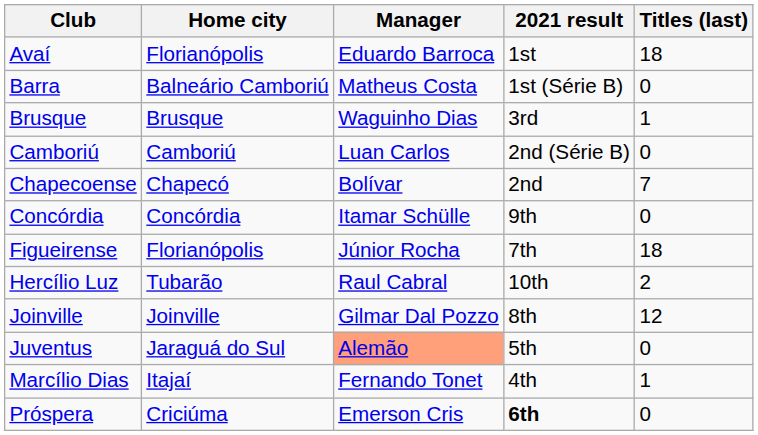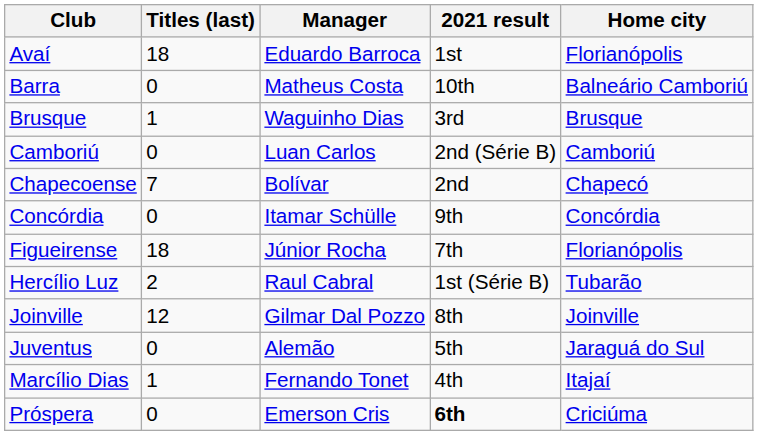columns swapped: Home city <-> Titles (last)
Barra | 2021 result: 1st (Série B) -> 10th
Hercílio Luz | 2021 result: 10th -> 1st (Série B)
Juventus | Manager: lightsalmon background -> no background
